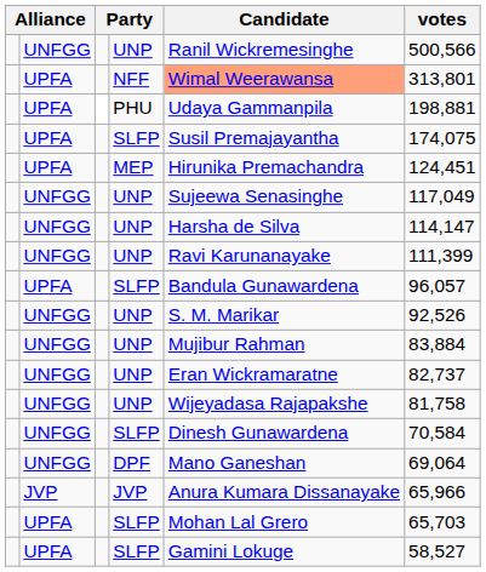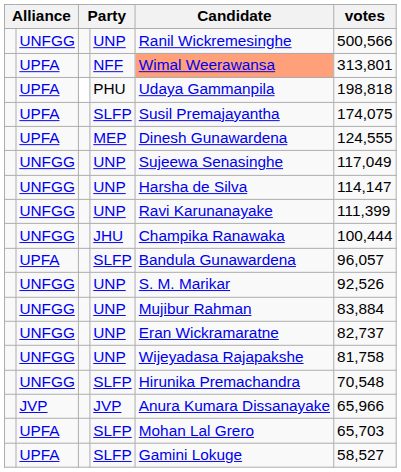PHU | votes: 198,881 -> 198,818
MEP | Candidate: Hirunika Premachandra -> Dinesh Gunawardena
MEP | votes: 124,451 -> 124,555
+ row: UNFGG | JHU | Champika Ranawaka | 100,444
UNFGG / SLFP | Candidate: Dinesh Gunawardena -> Hirunika Premachandra
UNFGG / SLFP | votes: 70,584 -> 70,548
- row: UNFGG | DPF | Mano Ganeshan | 69,064
